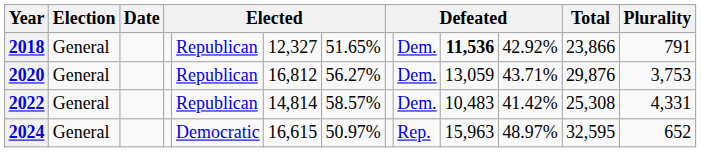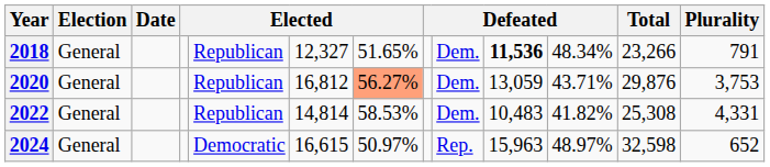2018 | column 11: 42.92% -> 48.34%
2018 | Total: 23,866 -> 23,266
2020 | column 7: no background -> lightsalmon background
2022 | column 7: 58.57% -> 58.53%
2022 | column 11: 41.42% -> 41.82%
2024 | Total: 32,595 -> 32,598
